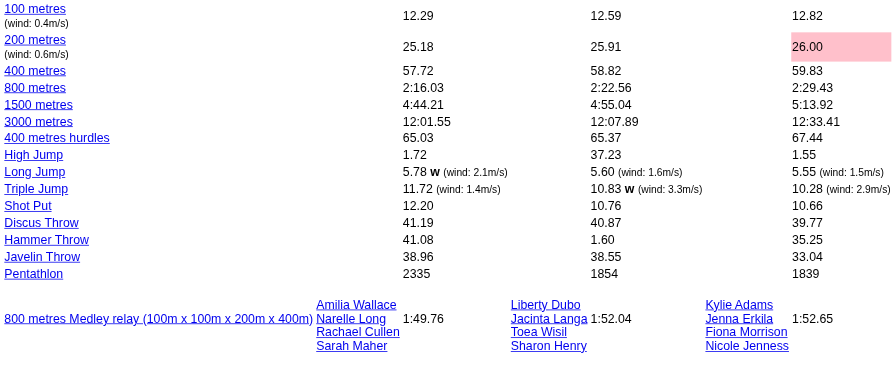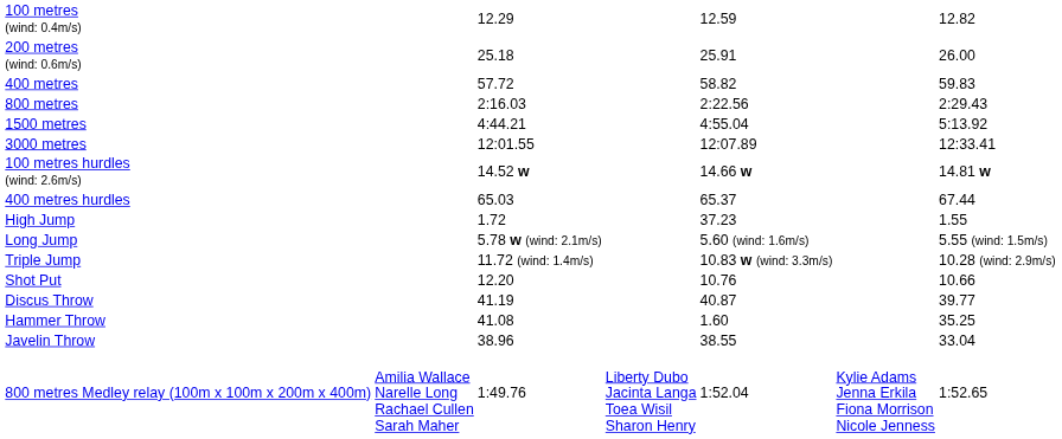200 metres (wind: 0.6m/s) | column 7: pink background -> no background
+ row: 100 metres hurdles (wind: 2.6m/s) | 14.52 w | 14.66 w | 14.81 w
- row: Pentathlon | 2335 | 1854 | 1839
